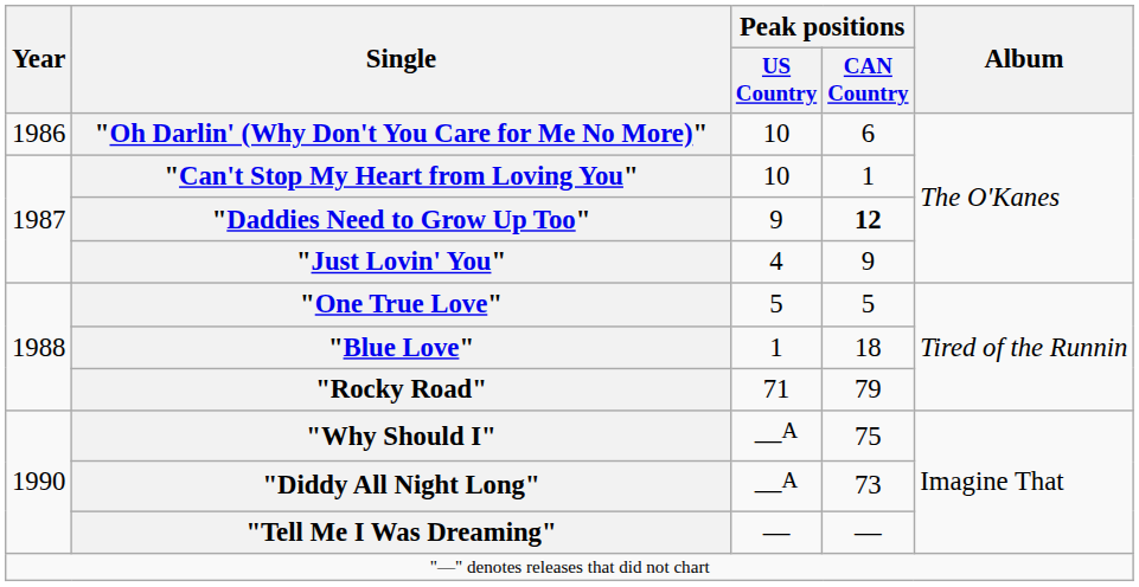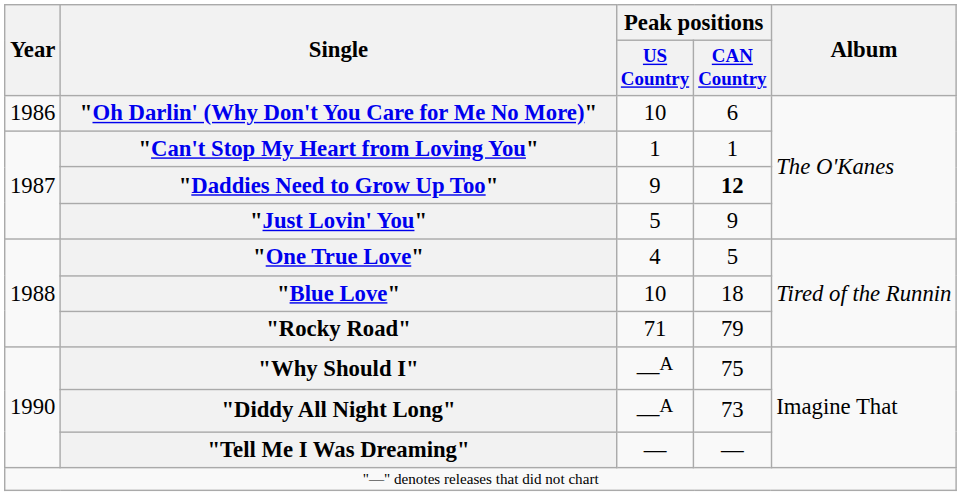"Can't Stop My Heart from Loving You" | Peak positions / US Country: 10 -> 1
"Just Lovin' You" | Peak positions / US Country: 4 -> 5
"One True Love" | Peak positions / US Country: 5 -> 4
"Blue Love" | Peak positions / US Country: 1 -> 10
